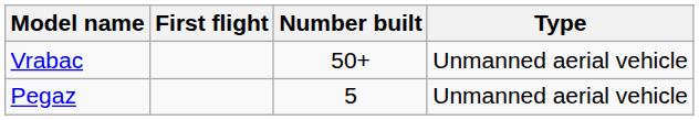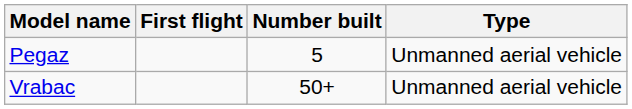rows swapped: Vrabac <-> Pegaz
